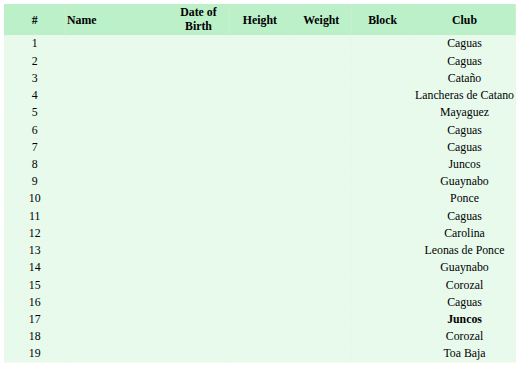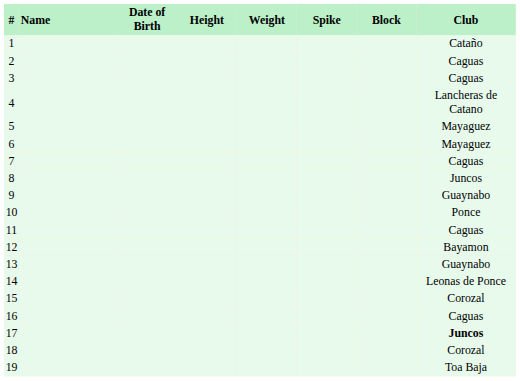+ column: Spike
1 | Club: Caguas -> Cataño
3 | Club: Cataño -> Caguas
6 | Club: Caguas -> Mayaguez
12 | Club: Carolina -> Bayamon
13 | Club: Leonas de Ponce -> Guaynabo
14 | Club: Guaynabo -> Leonas de Ponce
